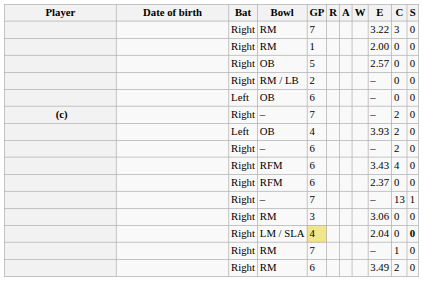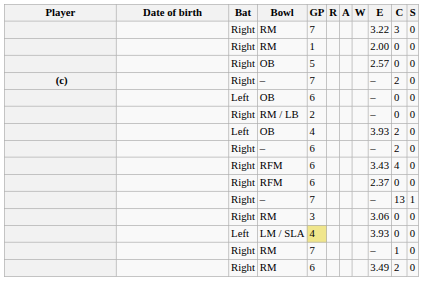rows swapped: RM / LB <-> (c) / –
LM / SLA | Bat: Right -> Left
LM / SLA | E: 2.04 -> 3.93
LM / SLA | S: bold -> normal
